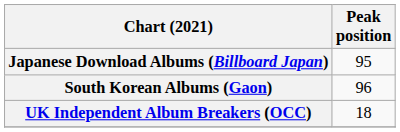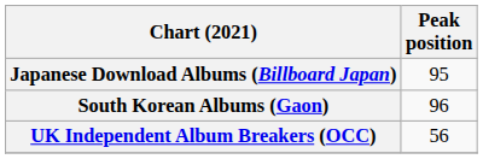UK Independent Album Breakers (OCC) | Peak position: 18 -> 56
